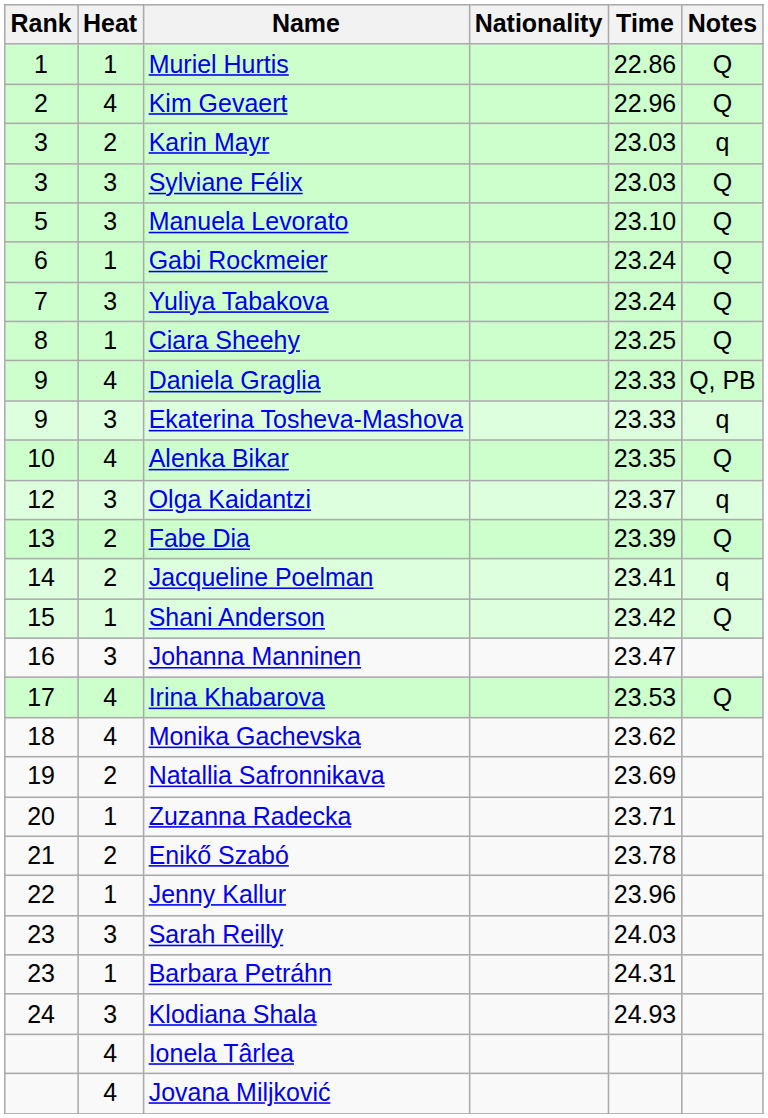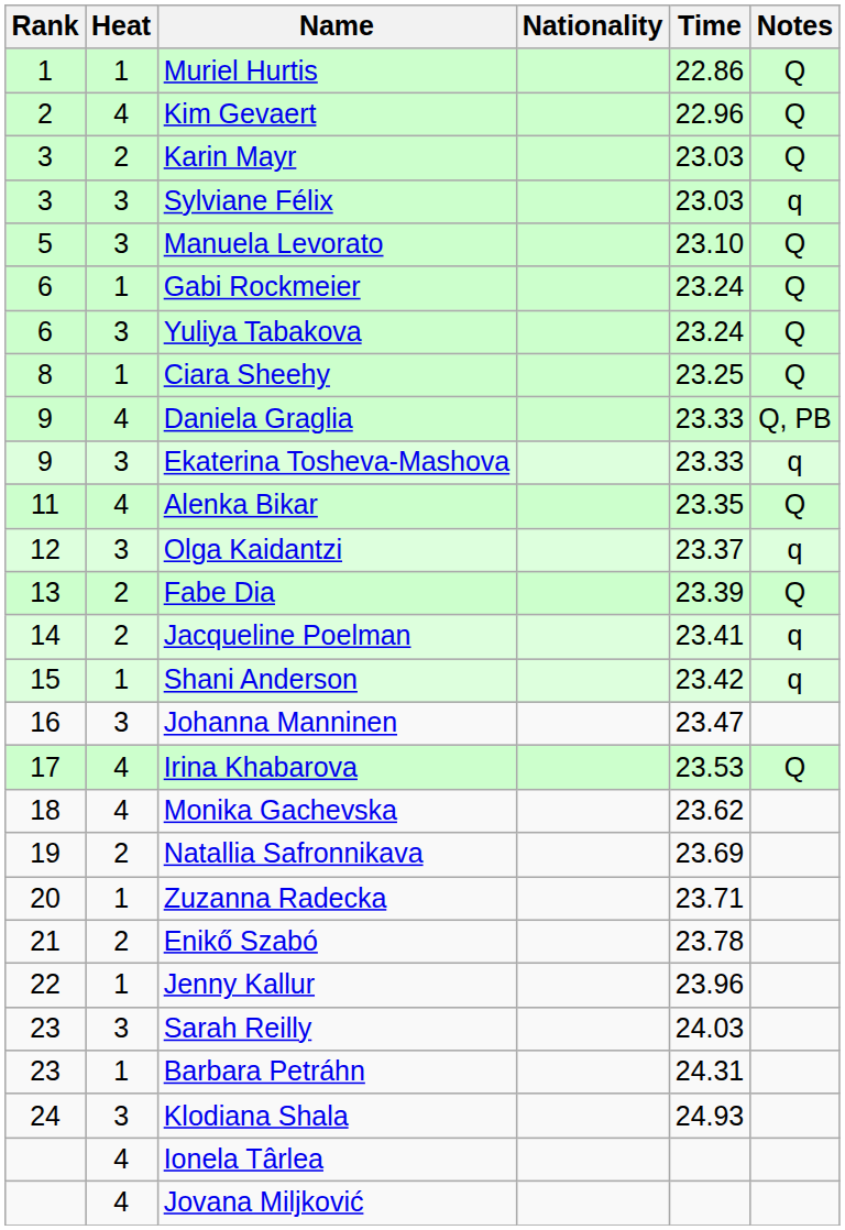Karin Mayr | Notes: q -> Q
Sylviane Félix | Notes: Q -> q
Yuliya Tabakova | Rank: 7 -> 6
Alenka Bikar | Rank: 10 -> 11
Shani Anderson | Notes: Q -> q
